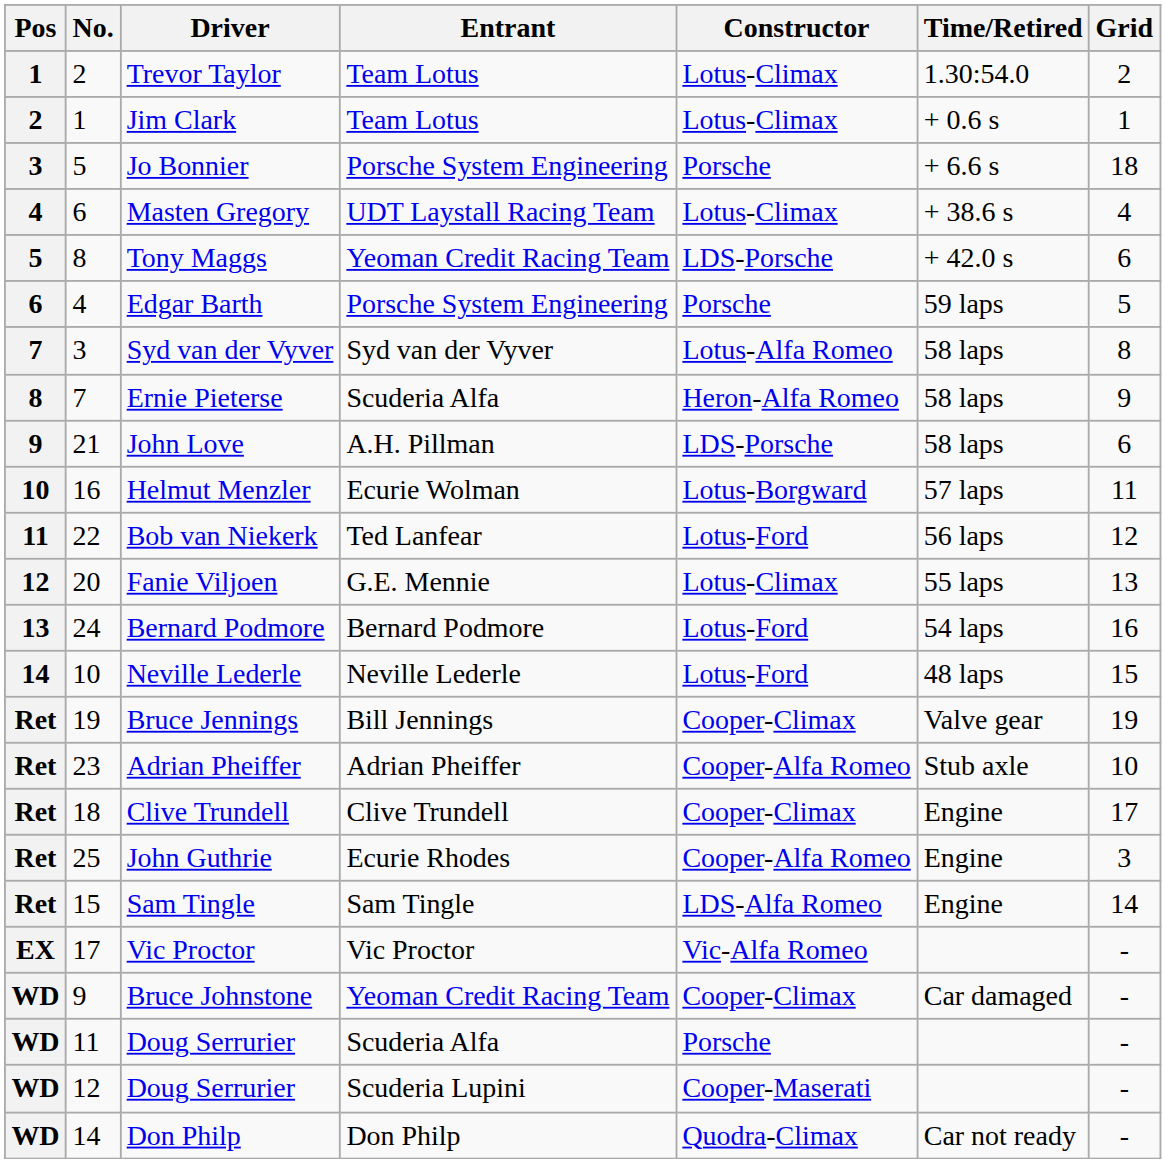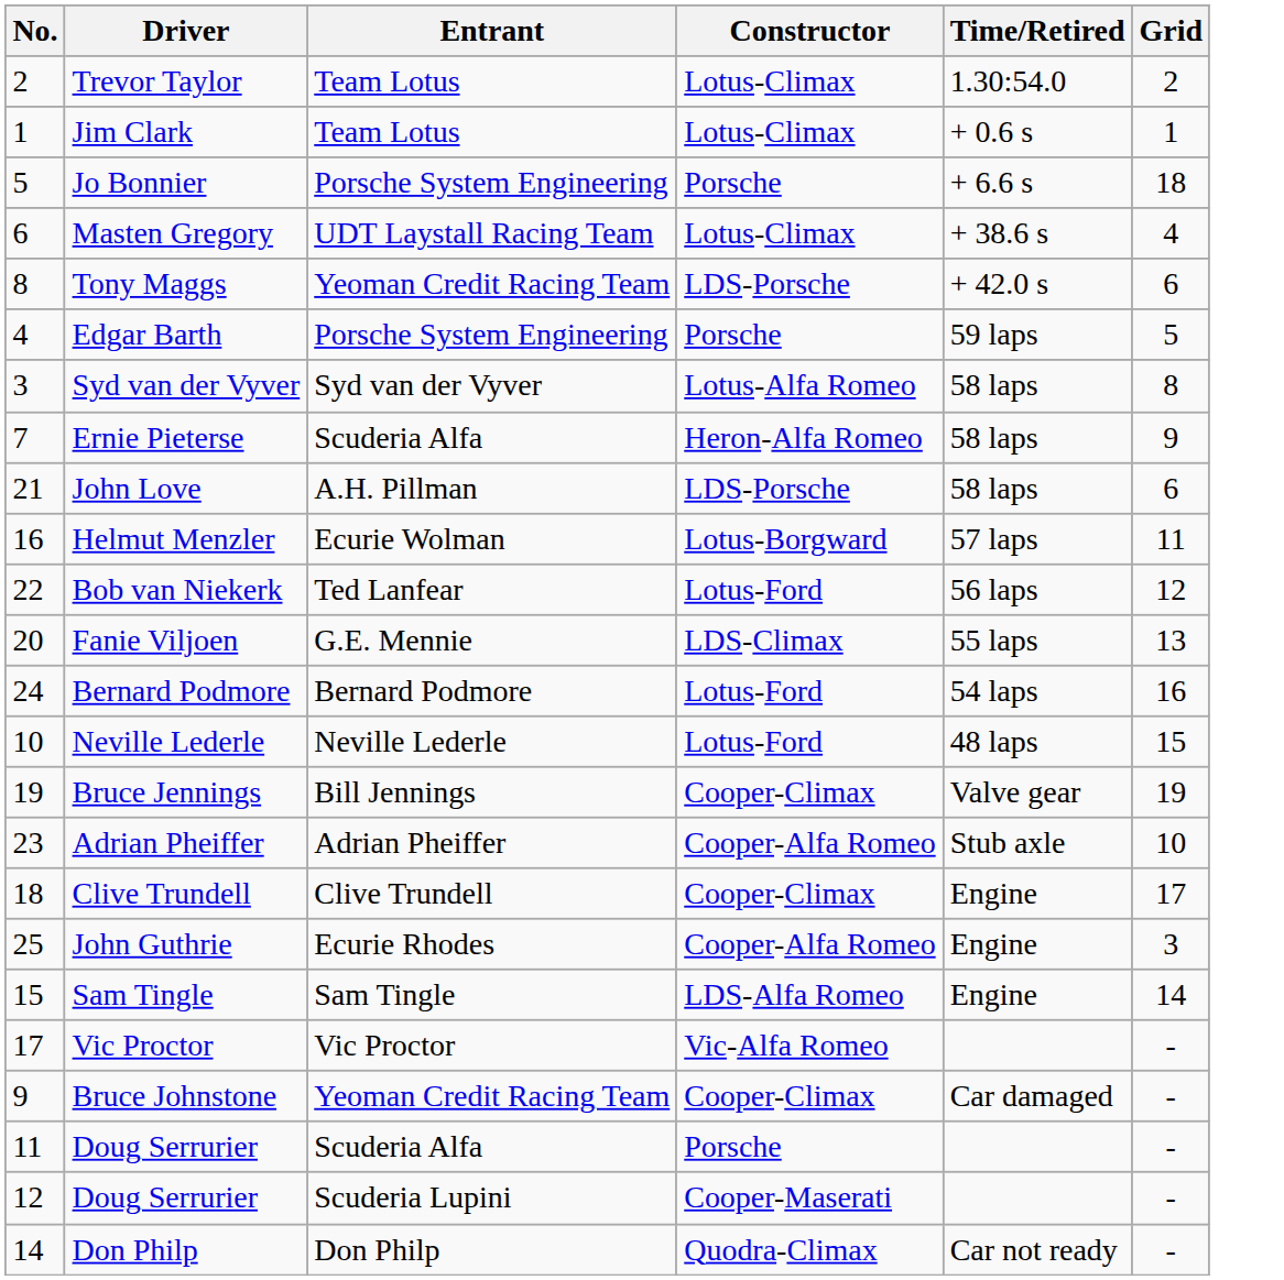- column: Pos | 1 | 2 | 3 | 4 | 5 | 6 | 7 | 8 | 9 | 10 | 11 | 12 | 13 | 14 | Ret | Ret | Ret | Ret | Ret | EX | WD | WD | WD | WD
Fanie Viljoen | Constructor: Lotus-Climax -> LDS-Climax
